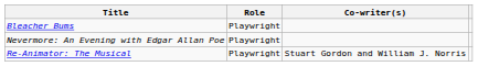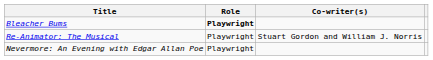Bleacher Bums | Role: normal -> bold
rows swapped: Re-Animator: The Musical <-> Nevermore: An Evening with Edgar Allan Poe
